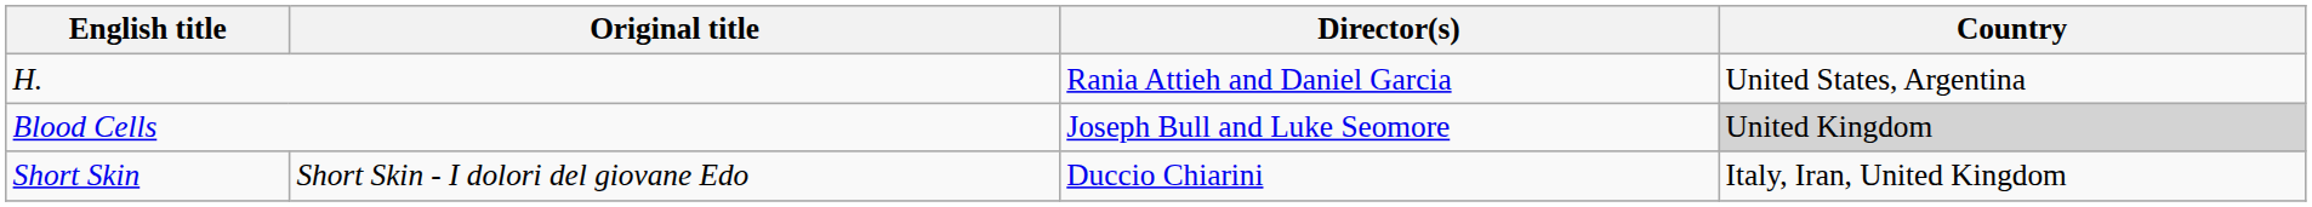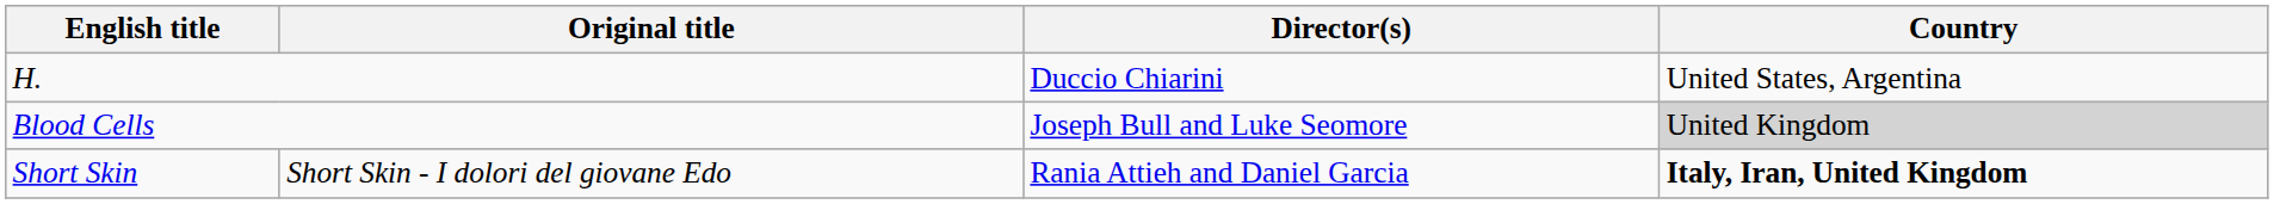H. | Director(s): Rania Attieh and Daniel Garcia -> Duccio Chiarini
Short Skin | Director(s): Duccio Chiarini -> Rania Attieh and Daniel Garcia
Short Skin | Country: normal -> bold
